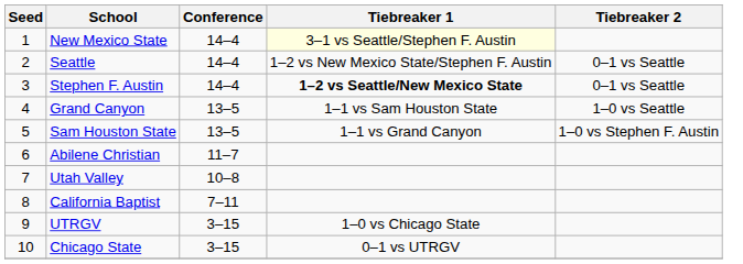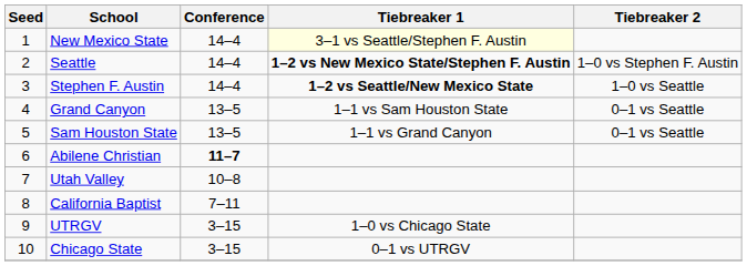Seattle | Tiebreaker 1: normal -> bold
Seattle | Tiebreaker 2: 0–1 vs Seattle -> 1–0 vs Stephen F. Austin
Stephen F. Austin | Tiebreaker 2: 0–1 vs Seattle -> 1–0 vs Seattle
Grand Canyon | Tiebreaker 2: 1–0 vs Seattle -> 0–1 vs Seattle
Sam Houston State | Tiebreaker 2: 1–0 vs Stephen F. Austin -> 0–1 vs Seattle
Abilene Christian | Conference: normal -> bold
